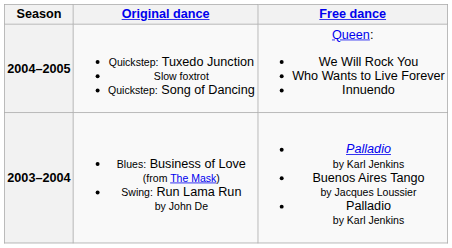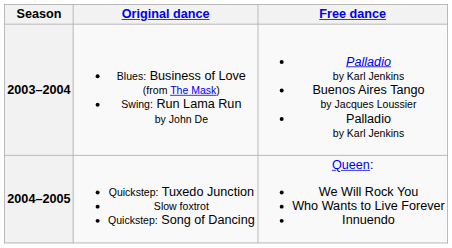rows swapped: 2004–2005 <-> 2003–2004
